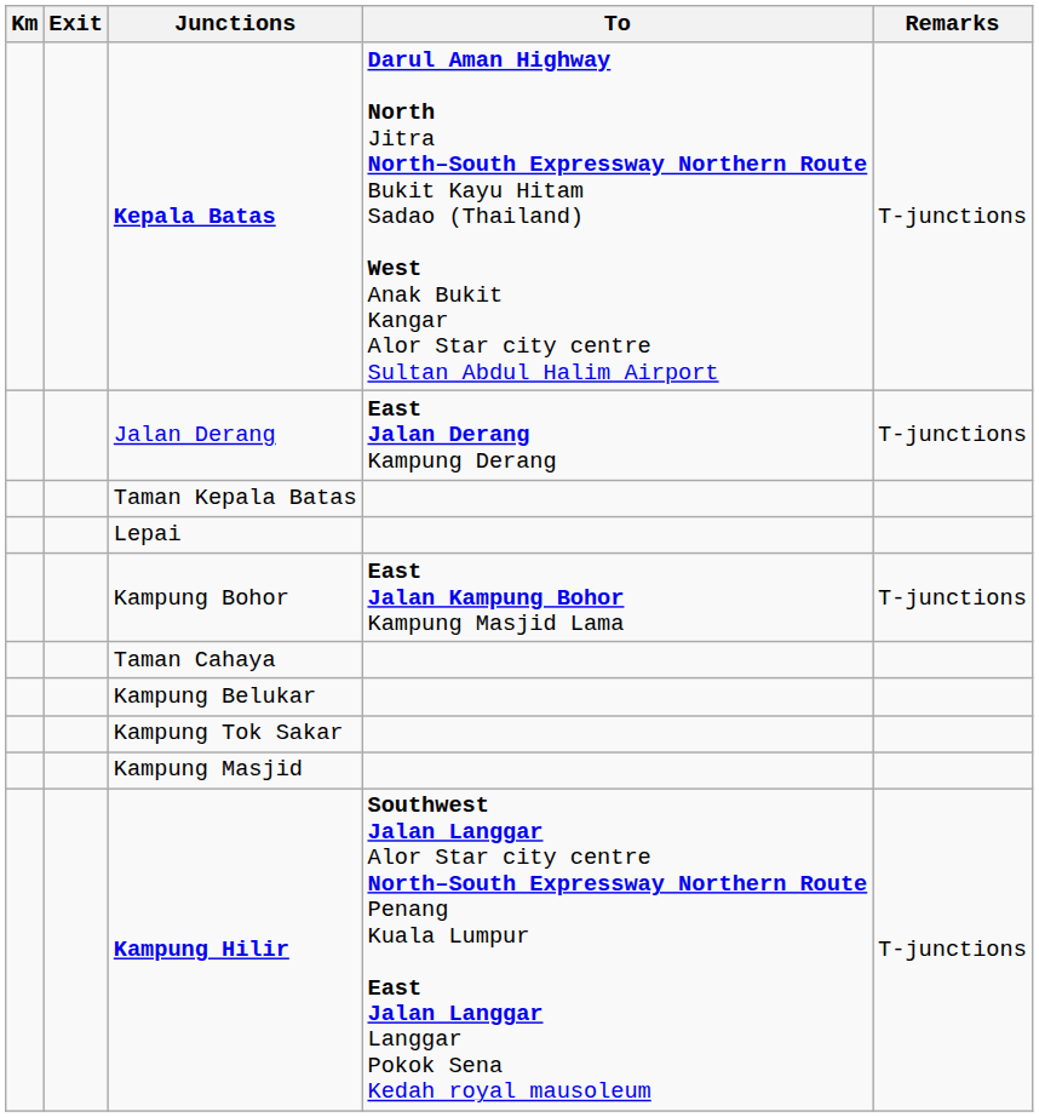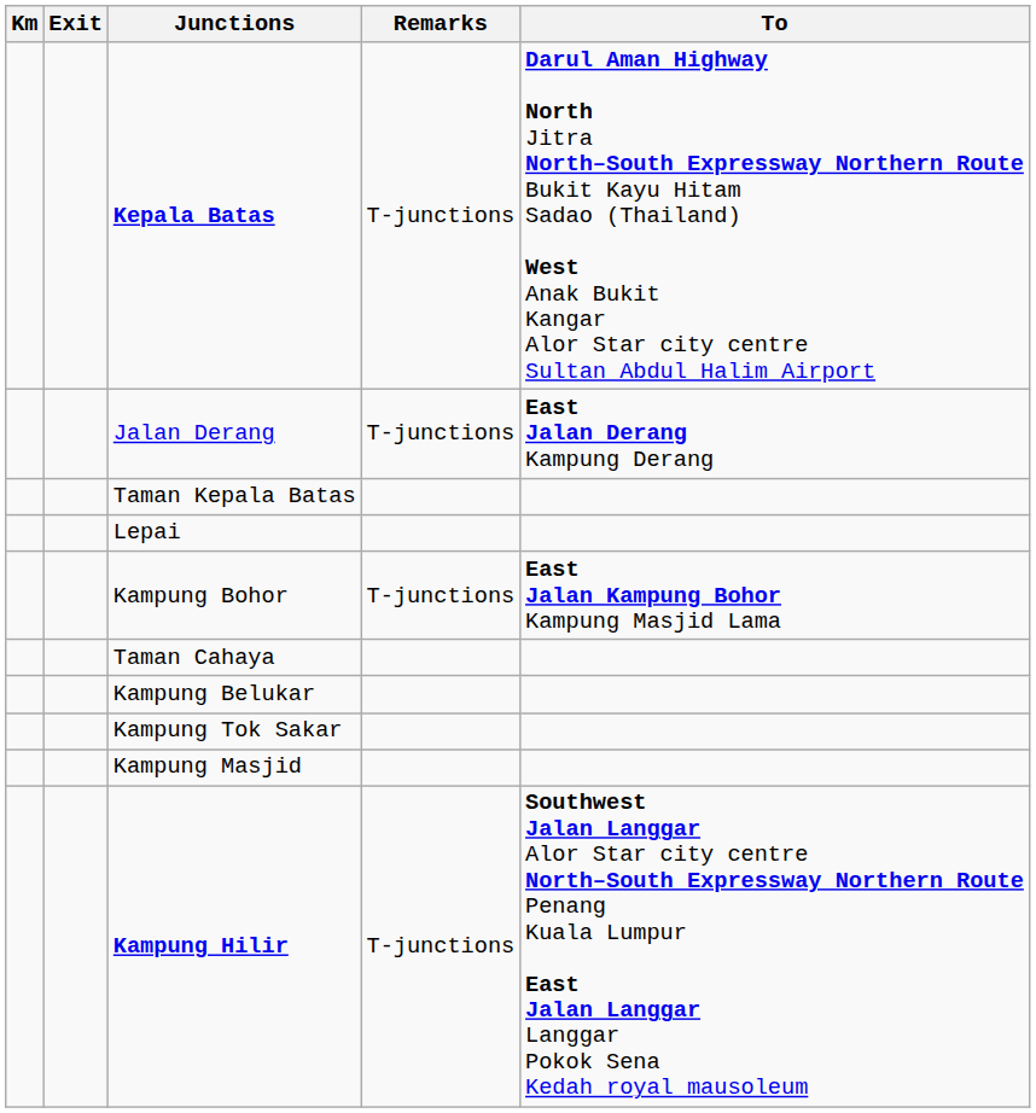columns swapped: To <-> Remarks
